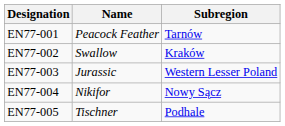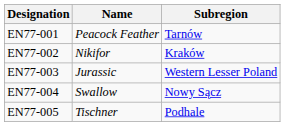EN77-002 | Name: Swallow -> Nikifor
EN77-004 | Name: Nikifor -> Swallow
